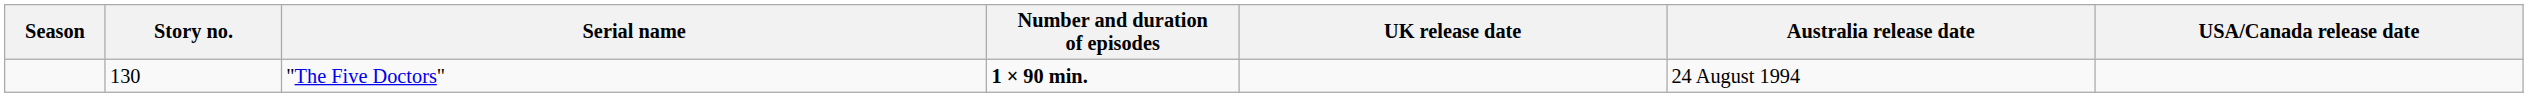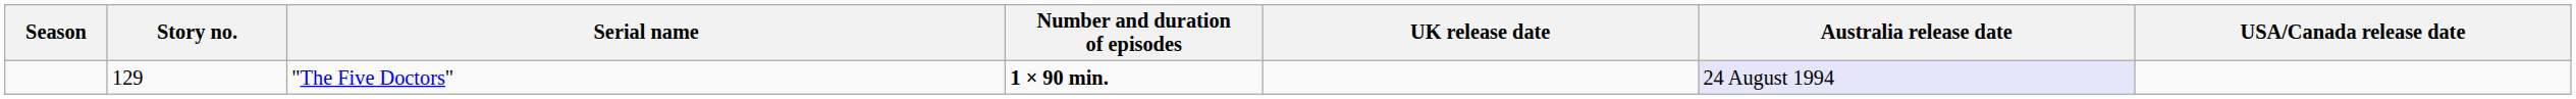"The Five Doctors" | Story no.: 130 -> 129
"The Five Doctors" | Australia release date: no background -> lavender background
